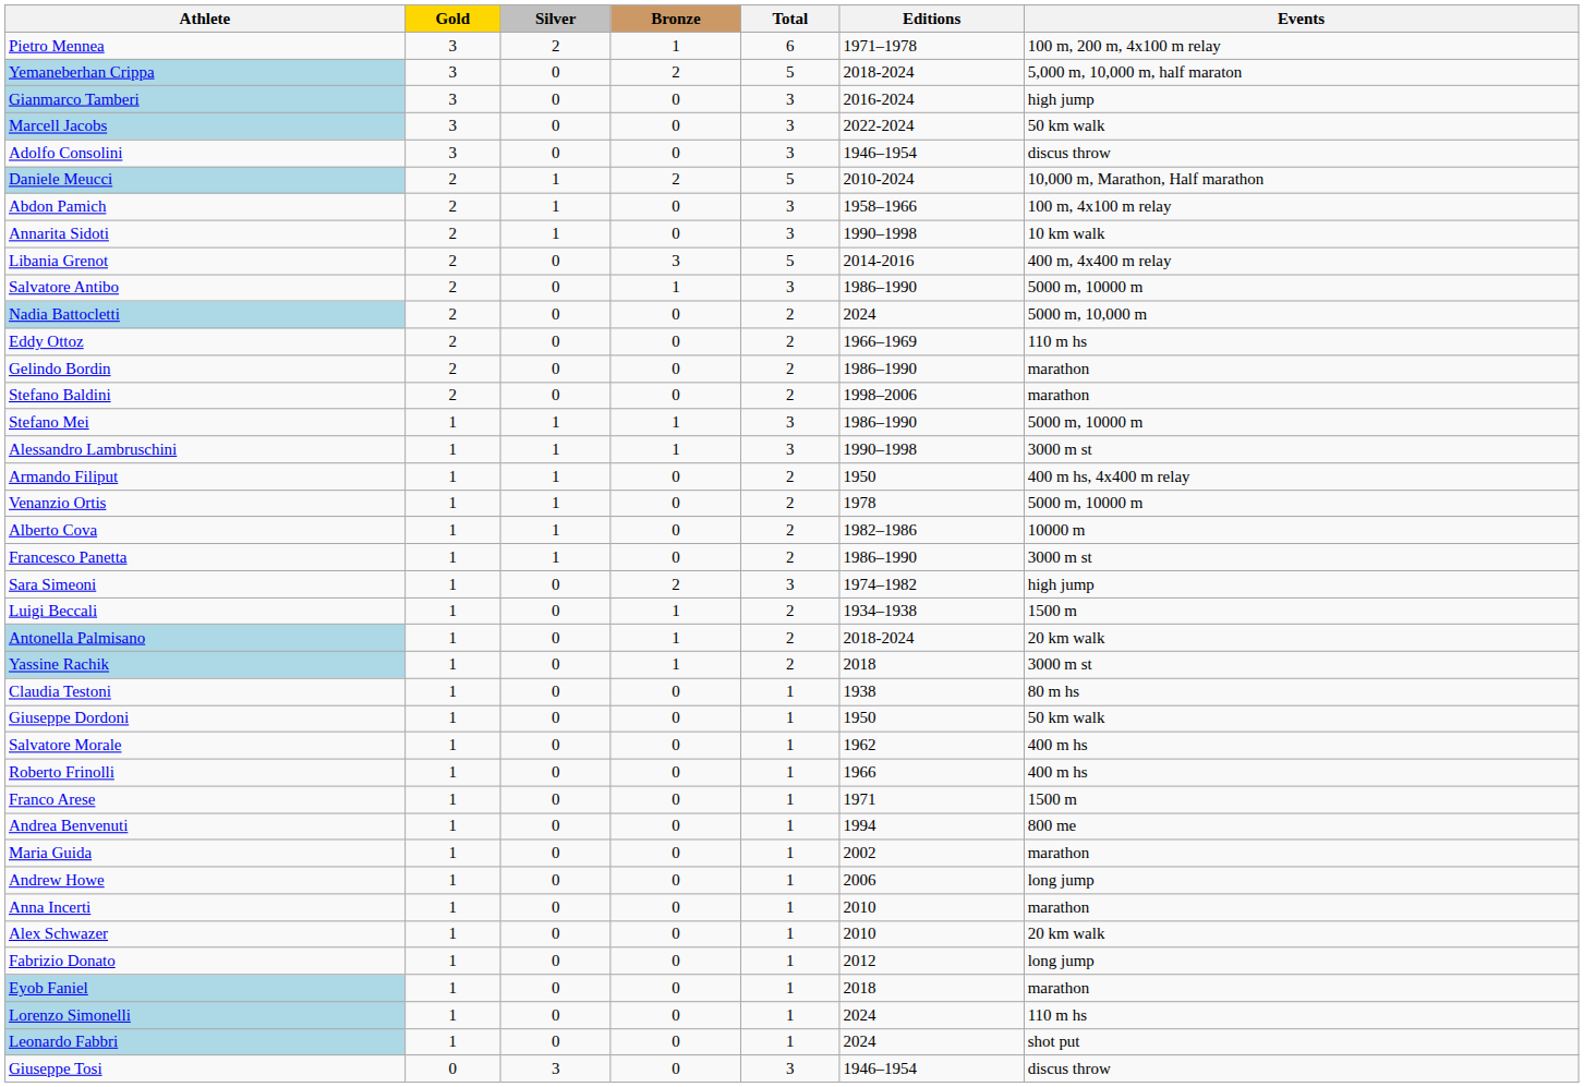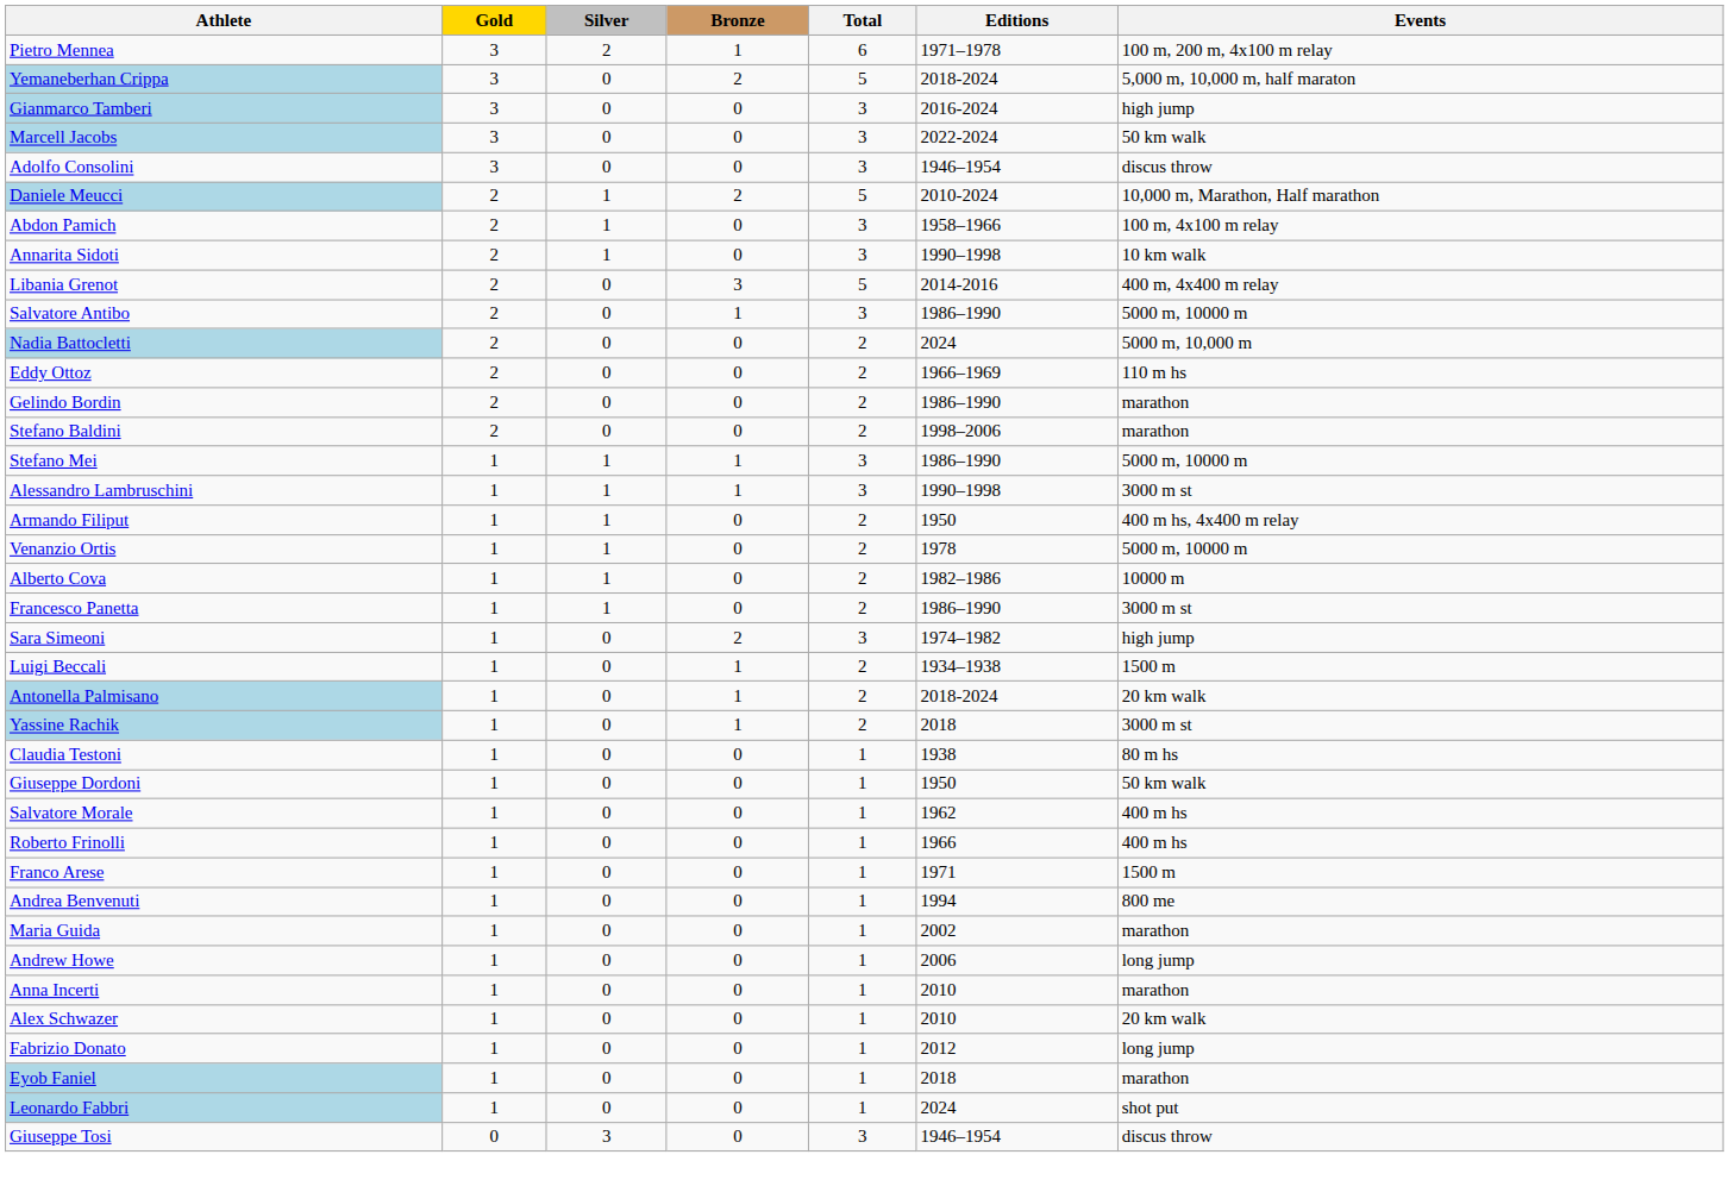- row: Lorenzo Simonelli | 1 | 0 | 0 | 1 | 2024 | 110 m hs
